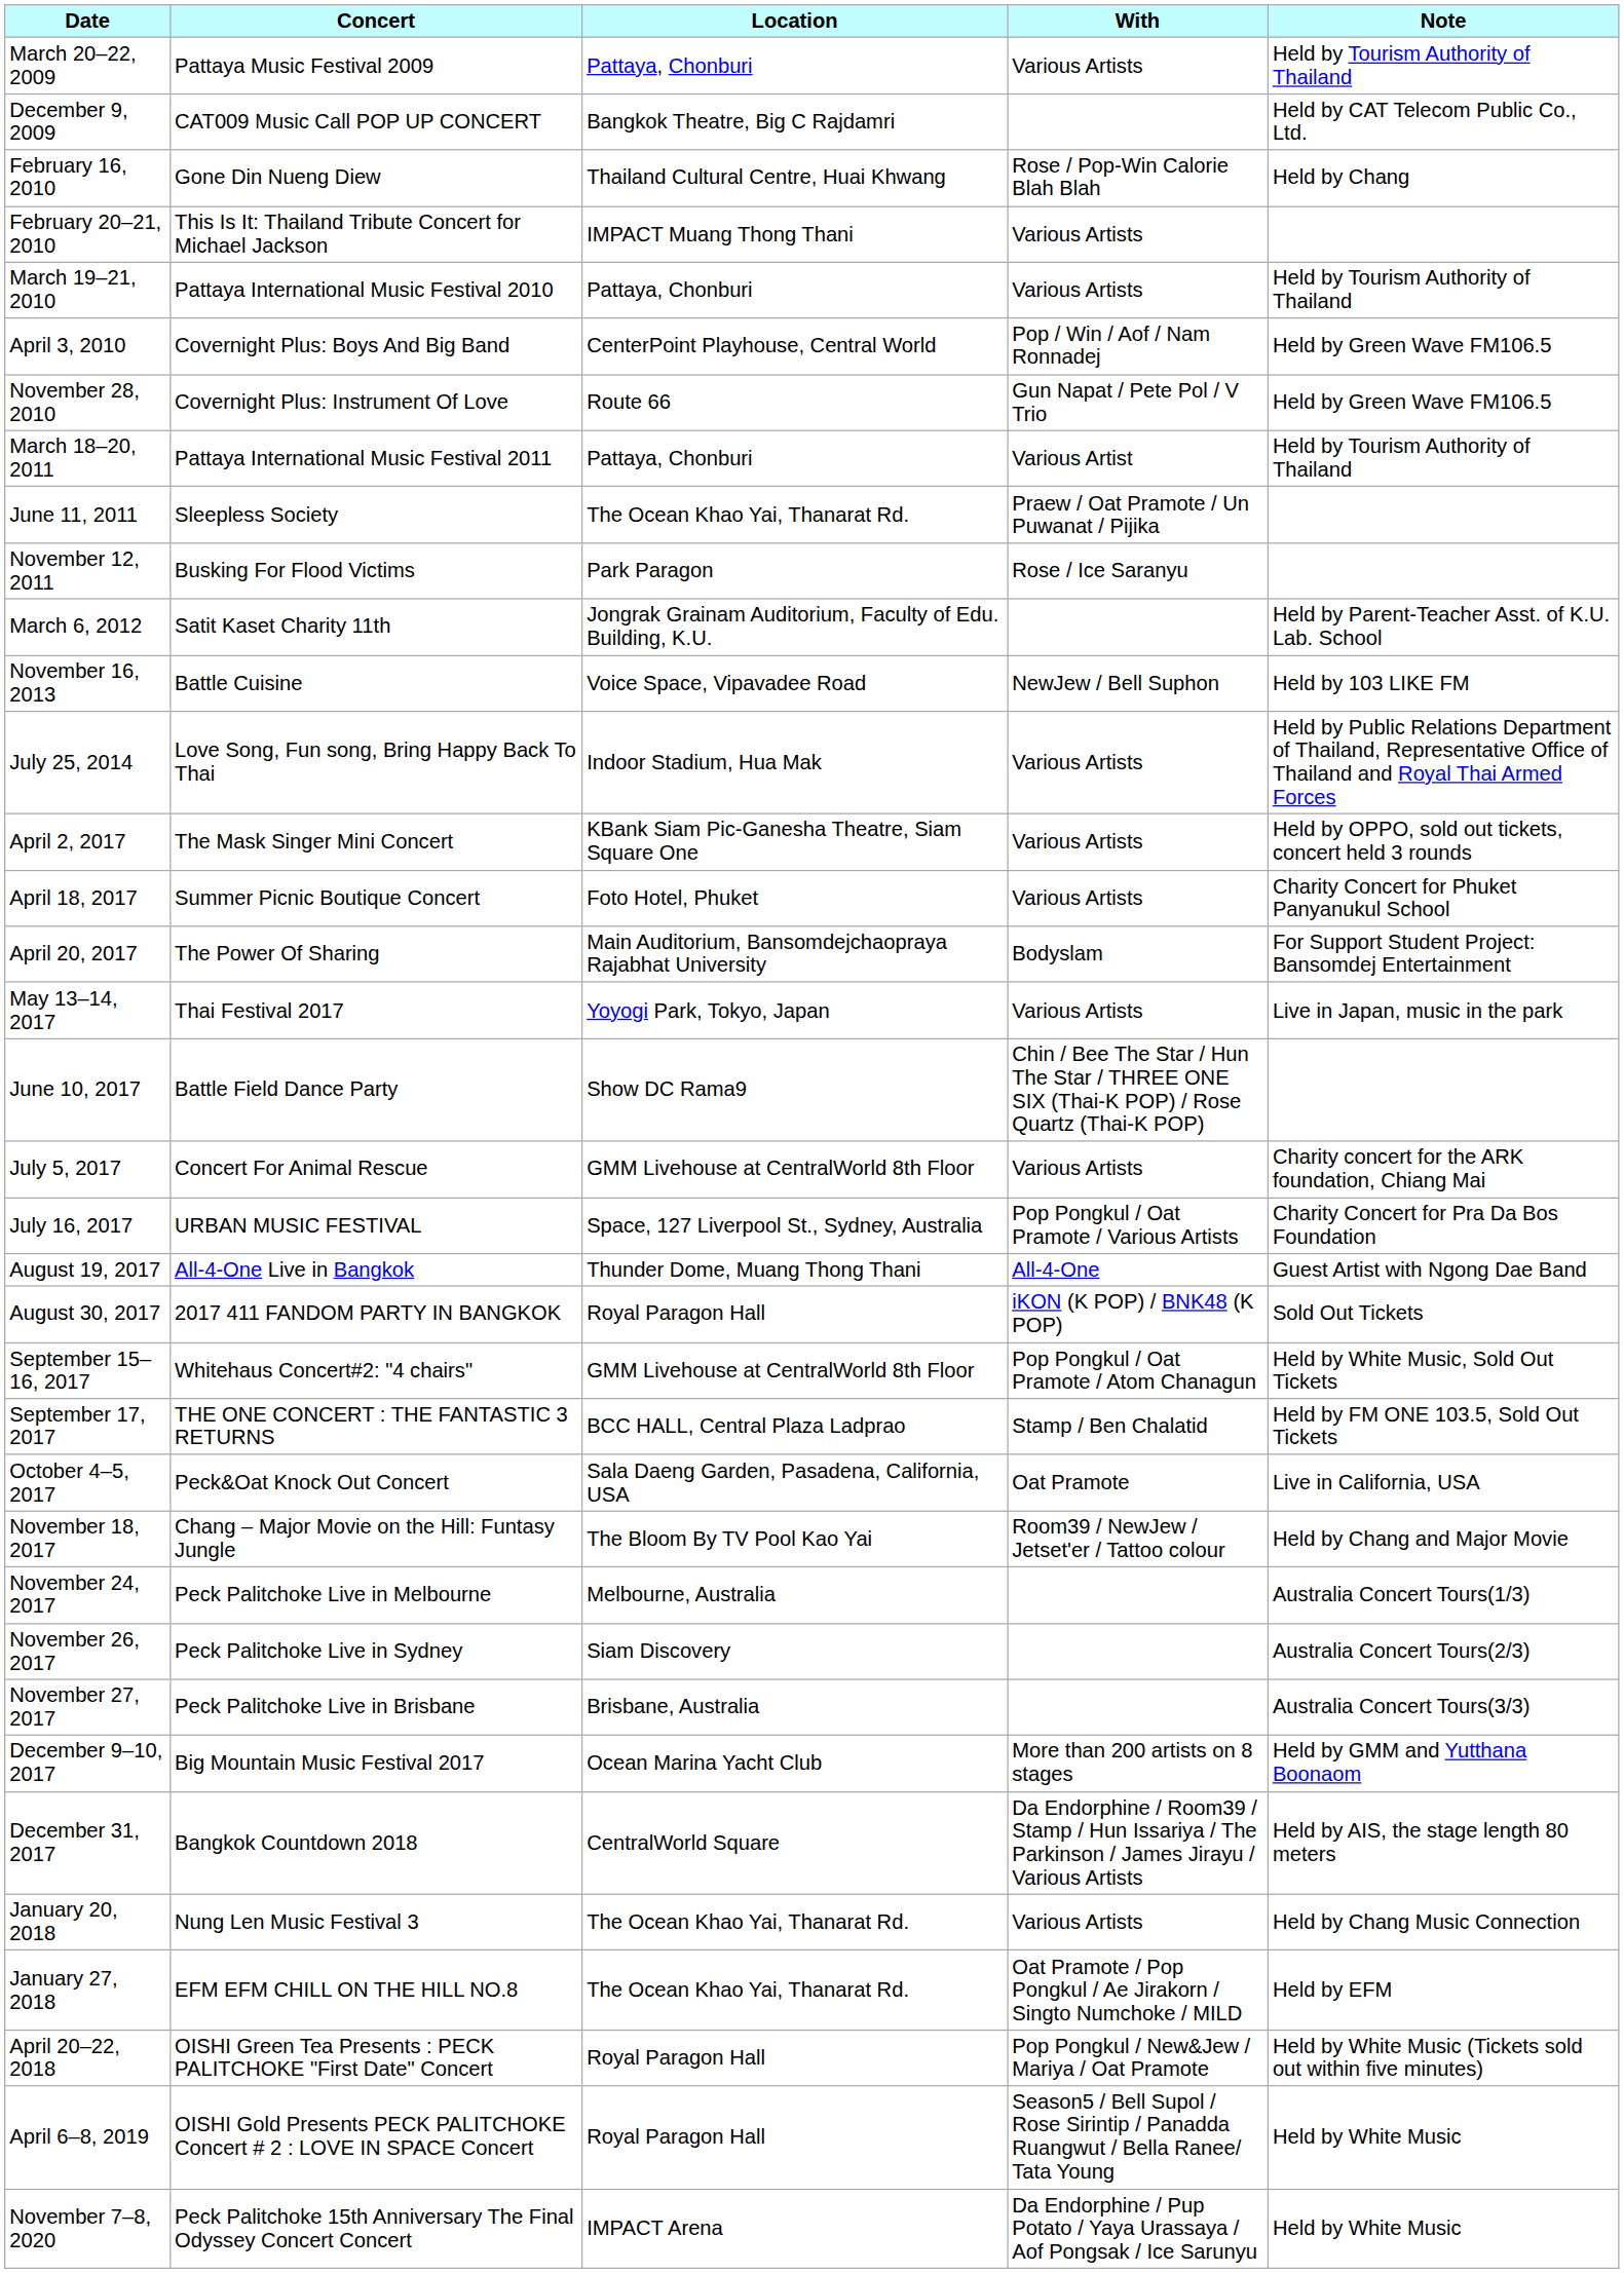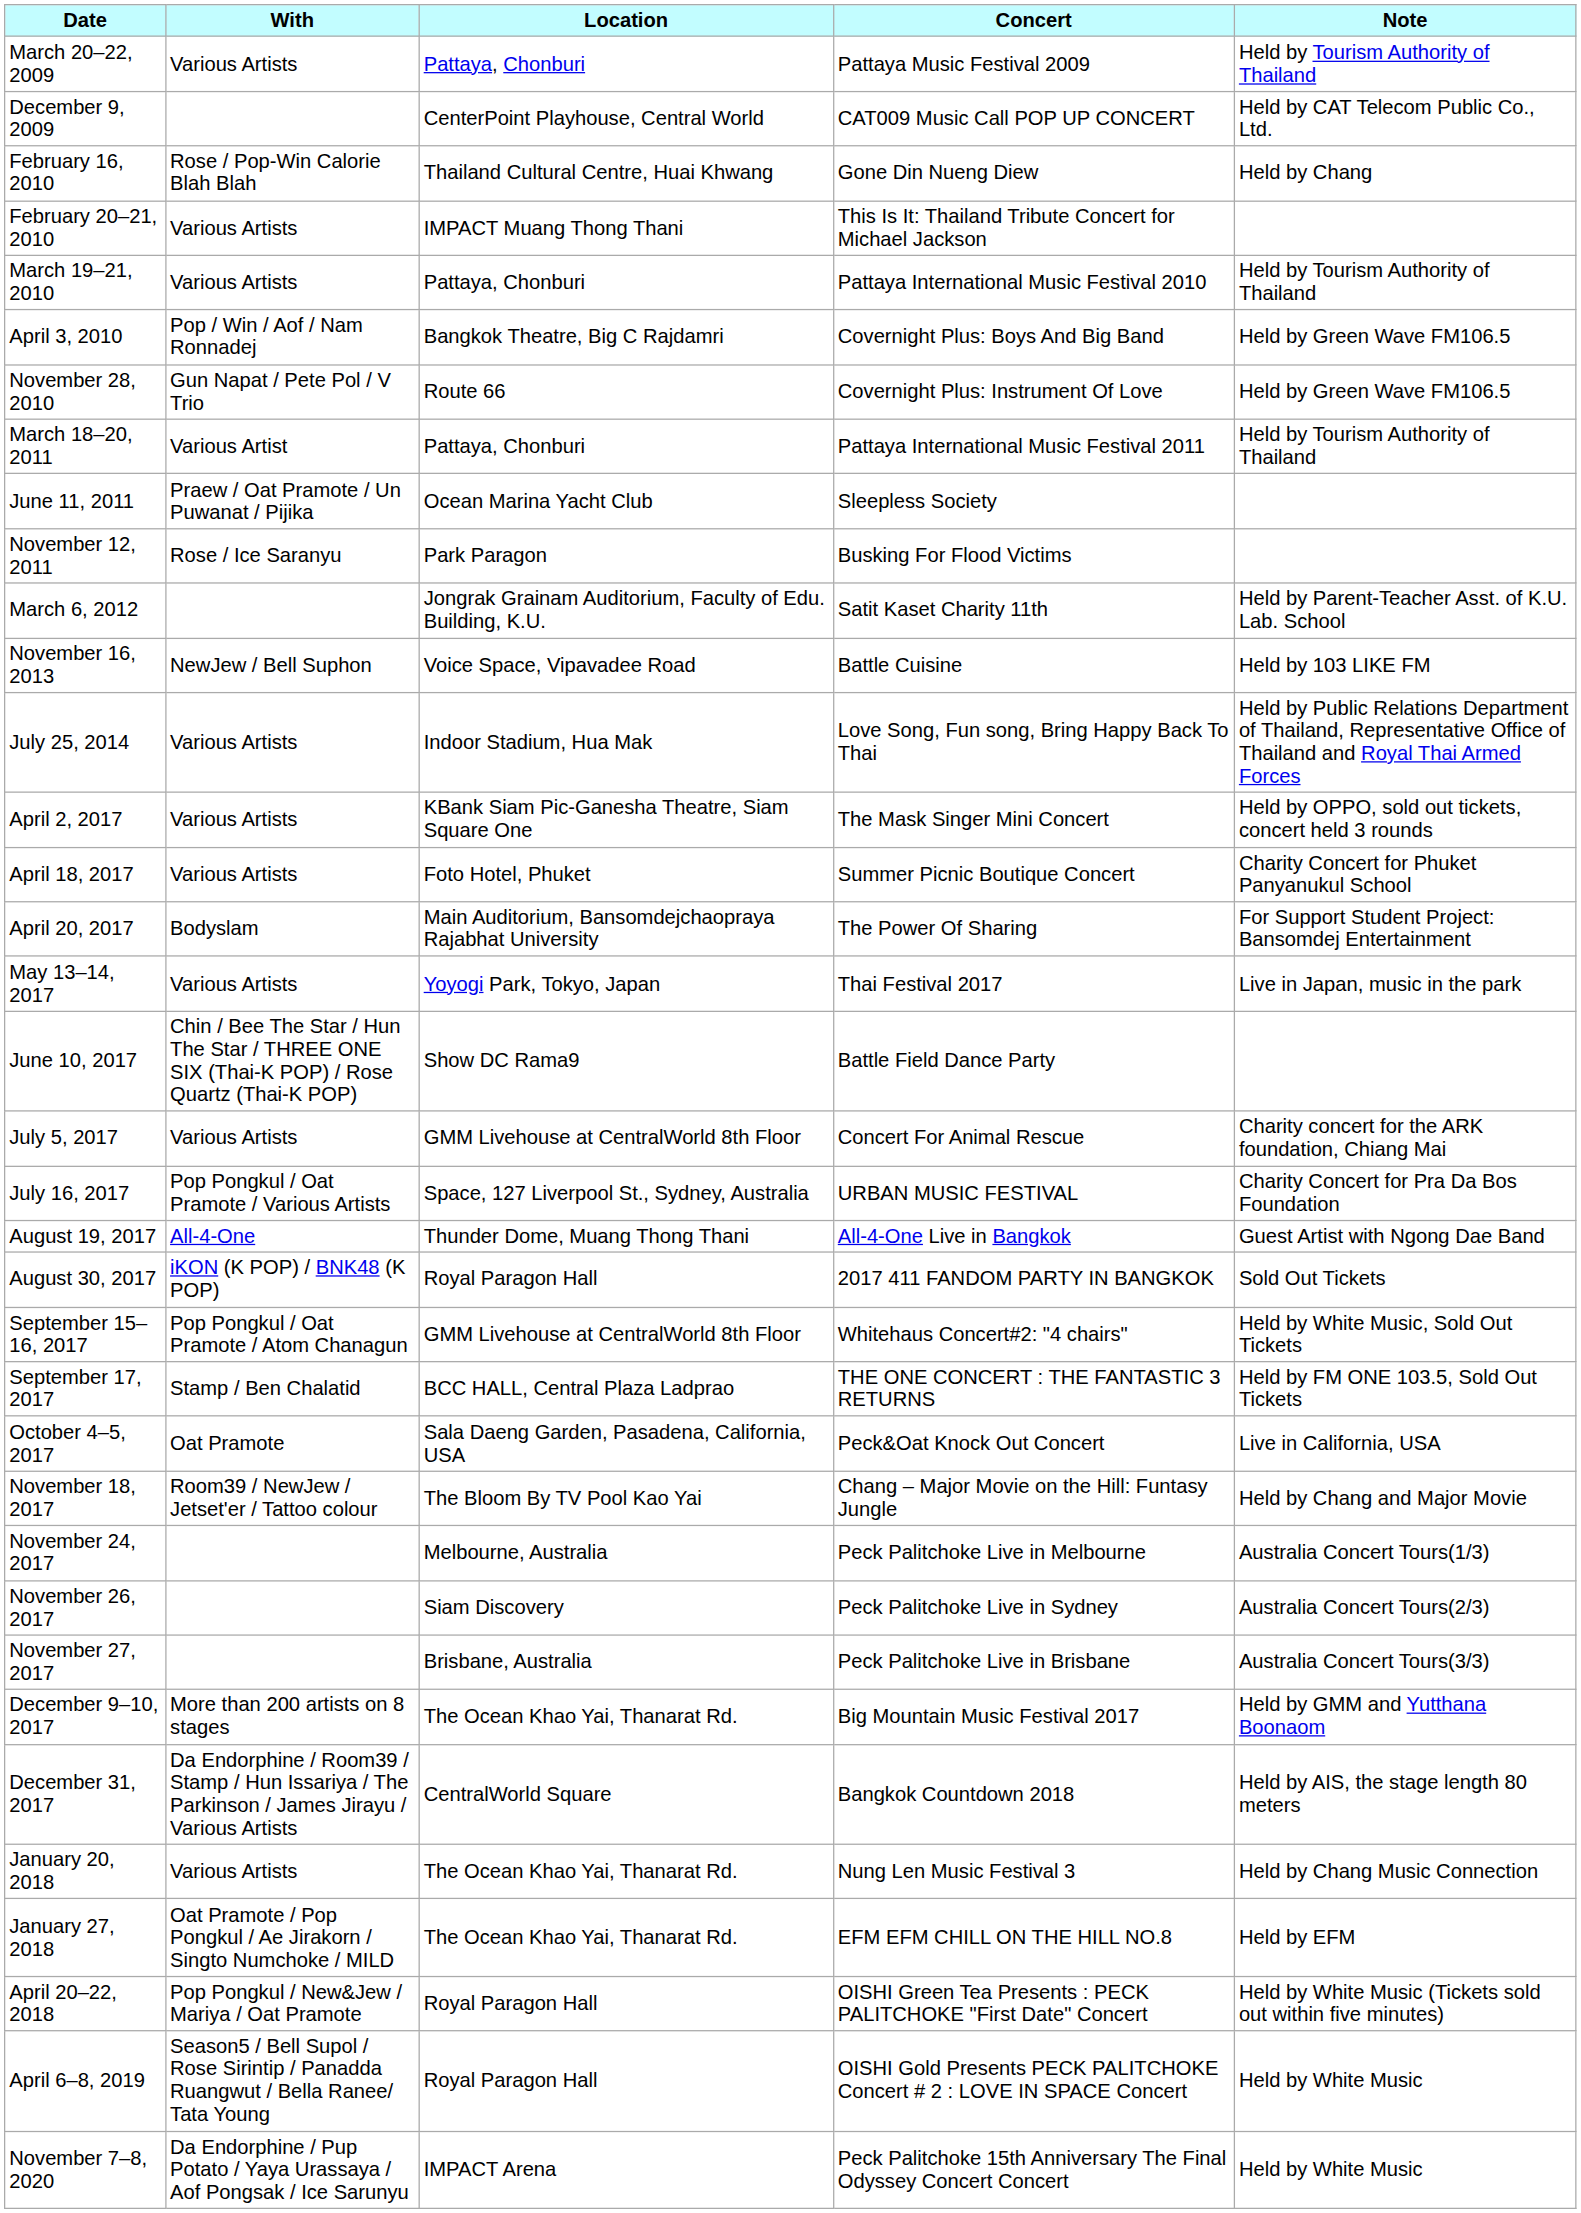columns swapped: Concert <-> With
December 9, 2009 | Location: Bangkok Theatre, Big C Rajdamri -> CenterPoint Playhouse, Central World
April 3, 2010 | Location: CenterPoint Playhouse, Central World -> Bangkok Theatre, Big C Rajdamri
June 11, 2011 | Location: The Ocean Khao Yai, Thanarat Rd. -> Ocean Marina Yacht Club
December 9–10, 2017 | Location: Ocean Marina Yacht Club -> The Ocean Khao Yai, Thanarat Rd.
